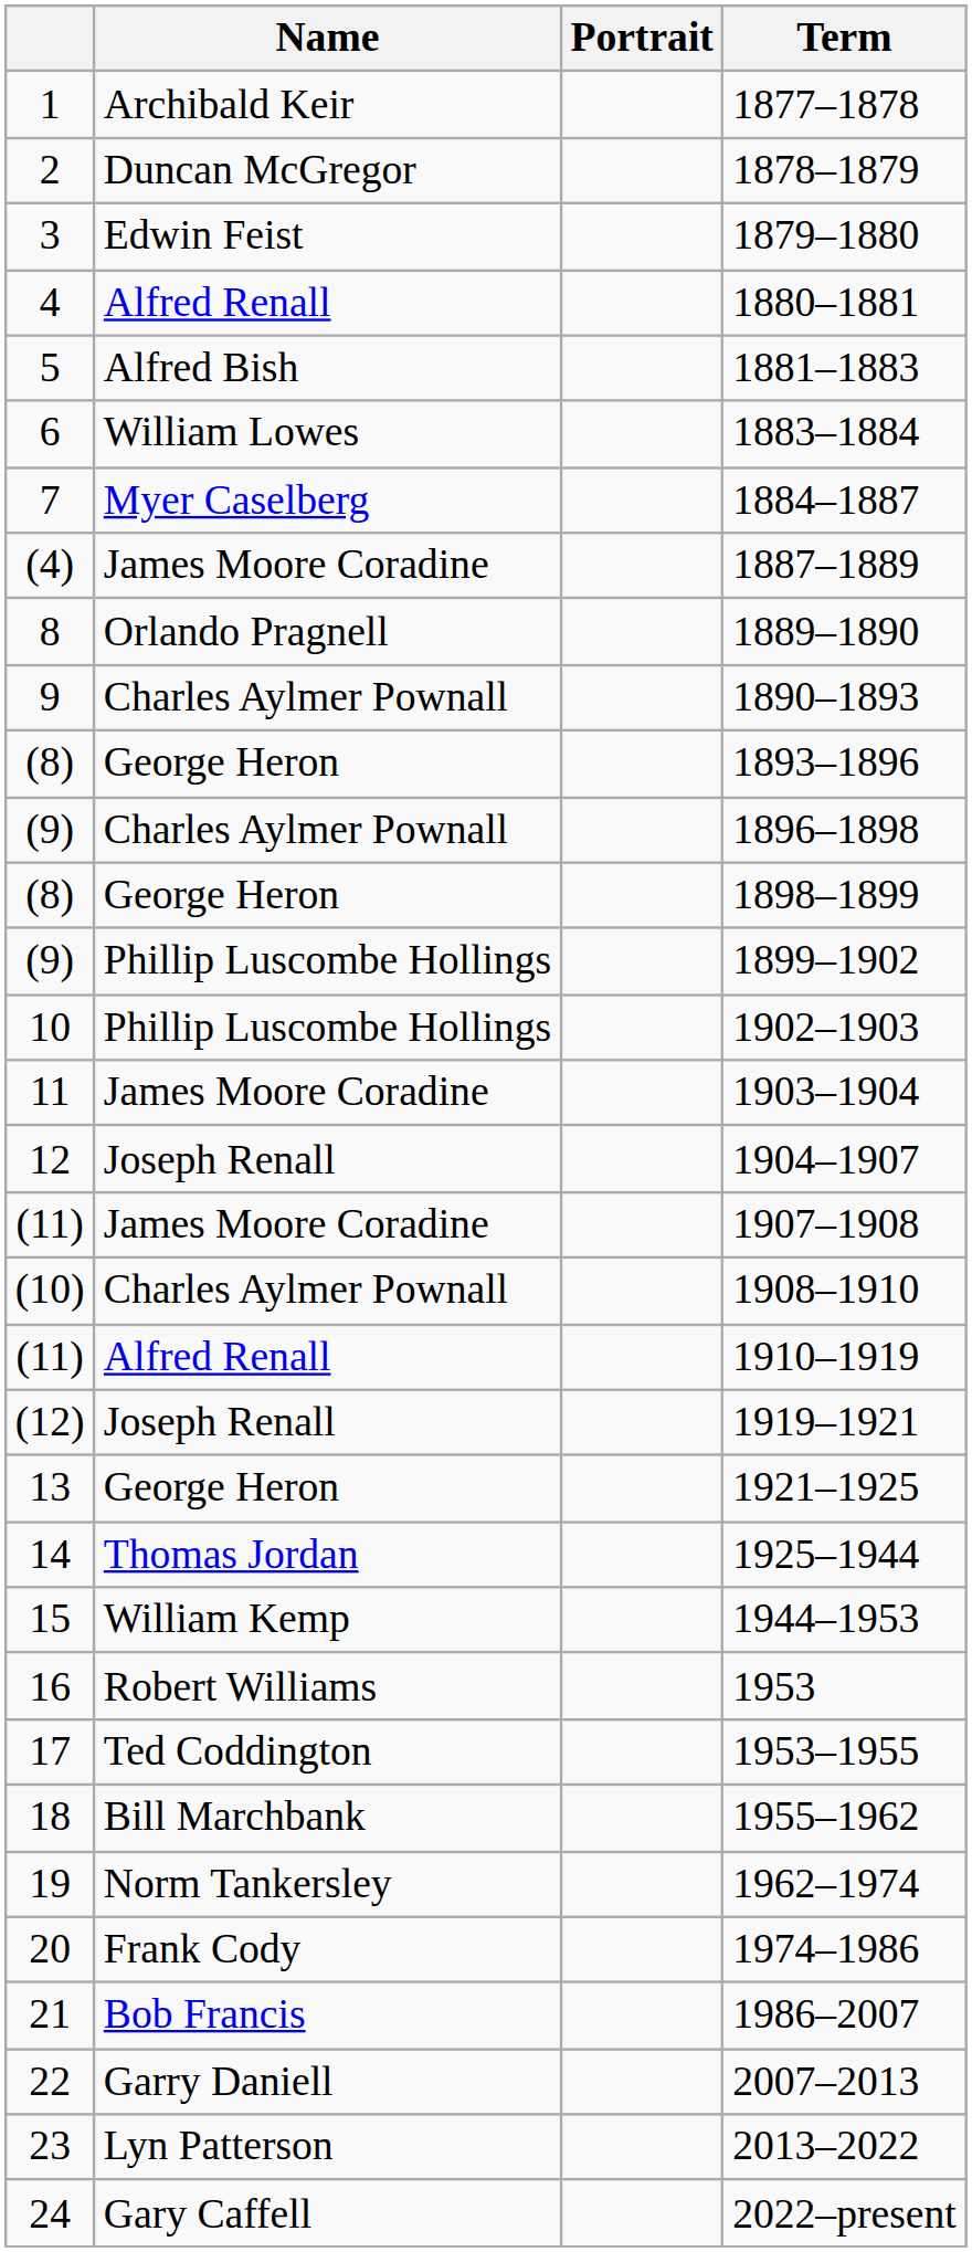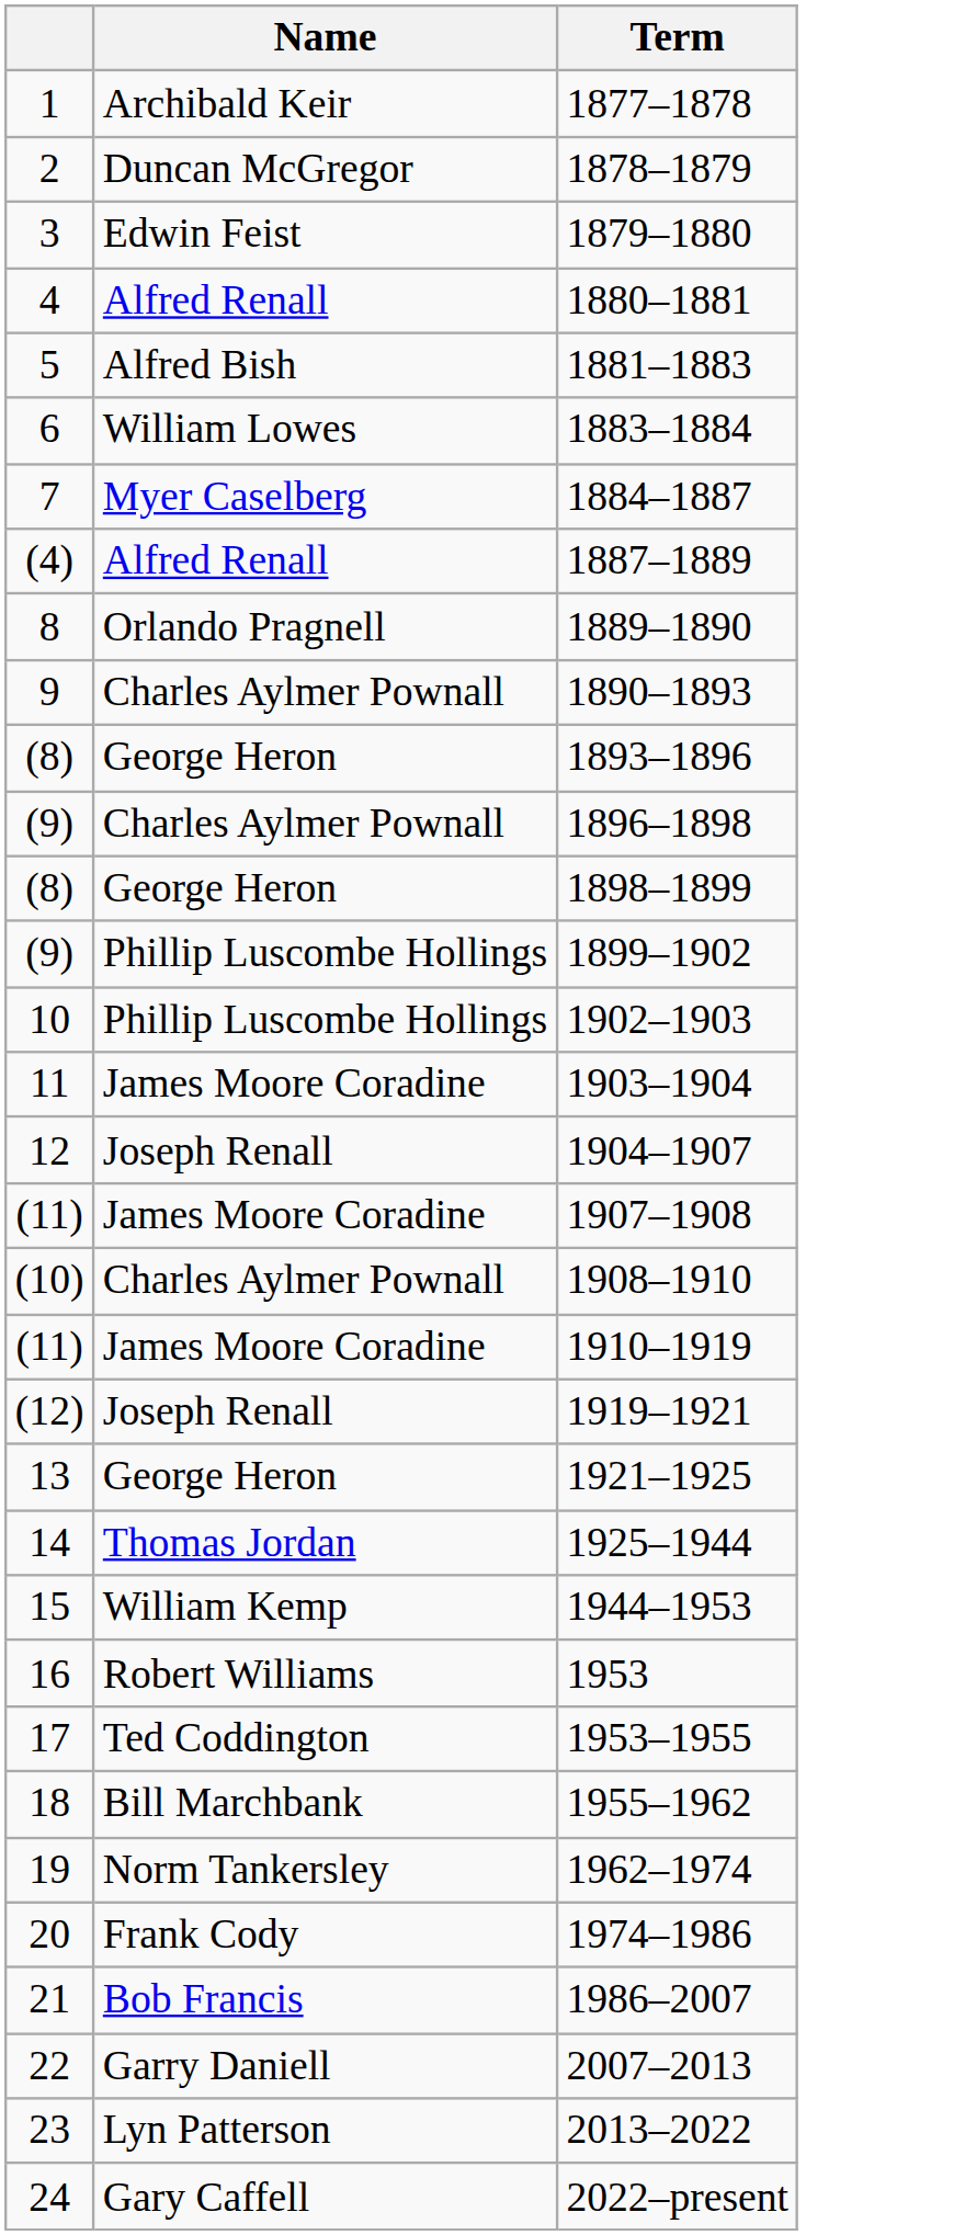- column: Portrait
1887–1889 | Name: James Moore Coradine -> Alfred Renall
1910–1919 | Name: Alfred Renall -> James Moore Coradine
